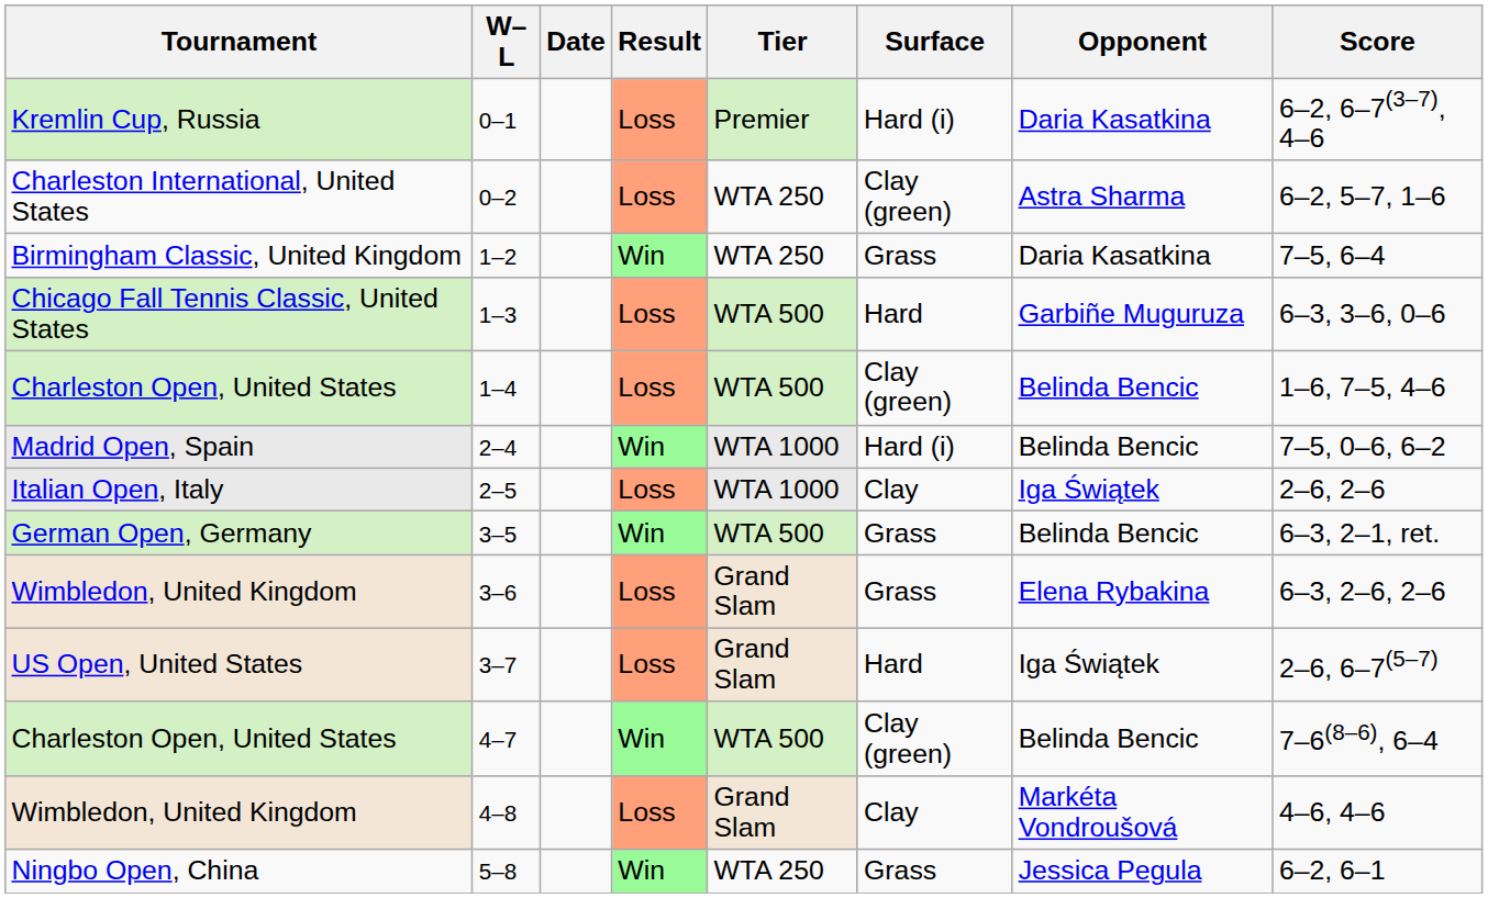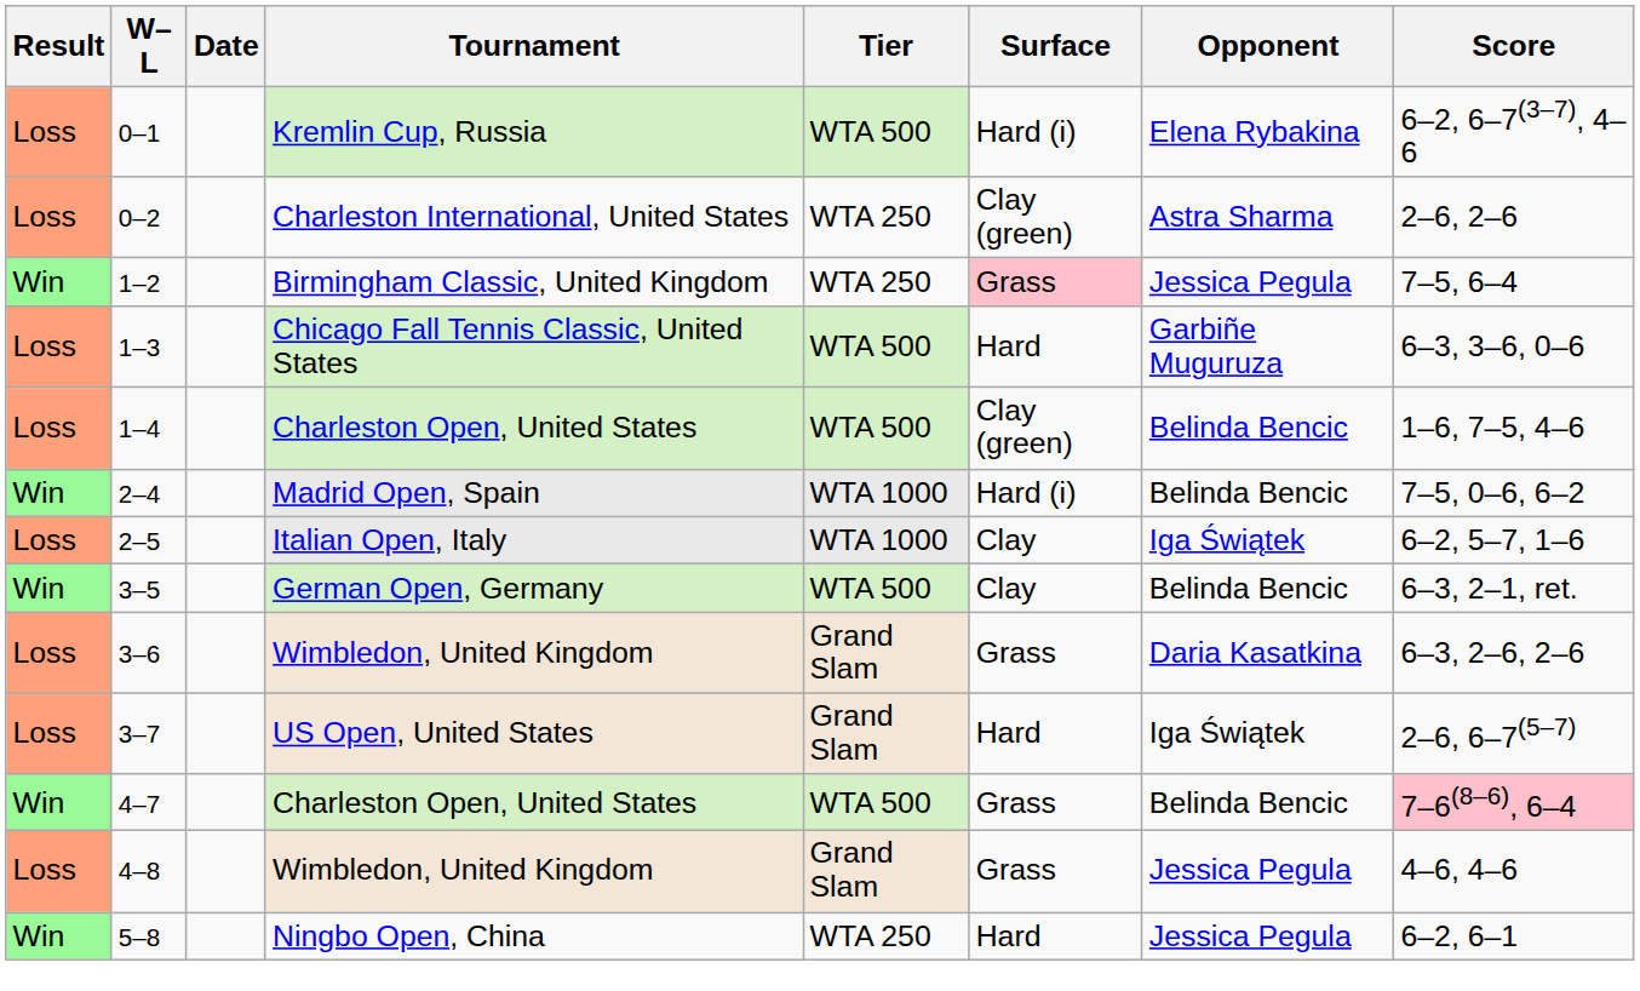columns swapped: Result <-> Tournament
0–1 | Tier: Premier -> WTA 500
0–1 | Opponent: Daria Kasatkina -> Elena Rybakina
0–2 | Score: 6–2, 5–7, 1–6 -> 2–6, 2–6
1–2 | Surface: no background -> pink background
1–2 | Opponent: Daria Kasatkina -> Jessica Pegula
2–5 | Score: 2–6, 2–6 -> 6–2, 5–7, 1–6
3–5 | Surface: Grass -> Clay
3–6 | Opponent: Elena Rybakina -> Daria Kasatkina
4–7 | Surface: Clay (green) -> Grass
4–7 | Score: no background -> pink background
4–8 | Surface: Clay -> Grass
4–8 | Opponent: Markéta Vondroušová -> Jessica Pegula
5–8 | Surface: Grass -> Hard
